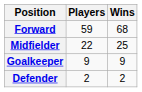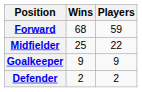columns swapped: Players <-> Wins
